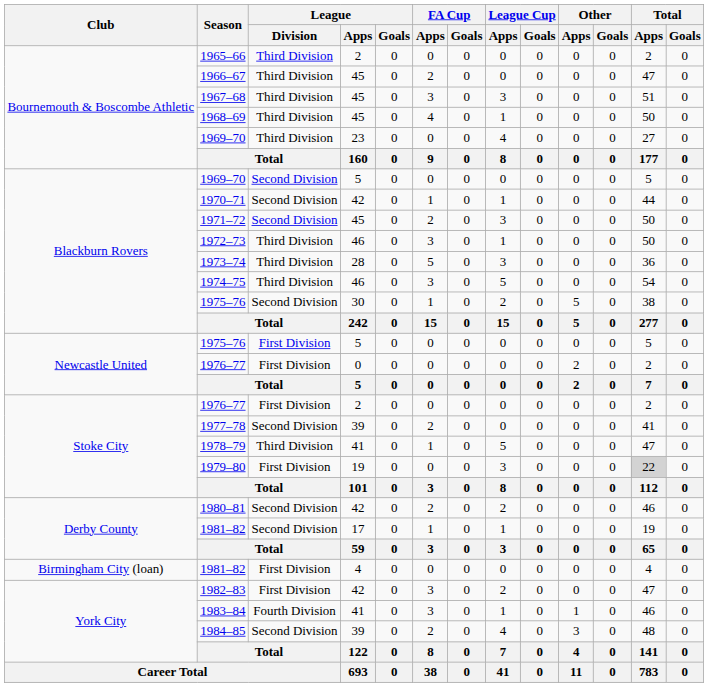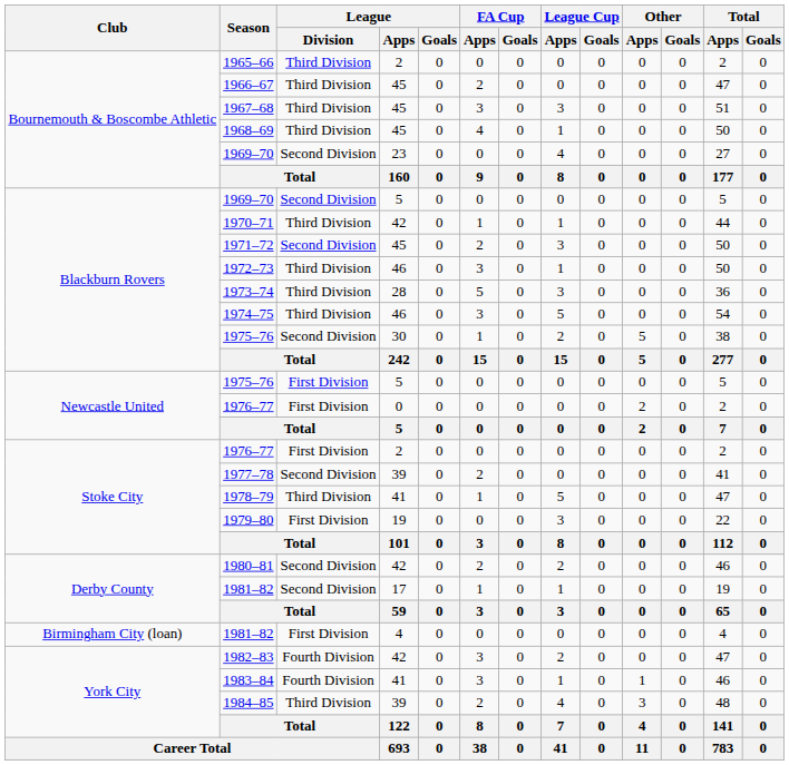1969–70 / 23 | League / Division: Third Division -> Second Division
1970–71 | League / Division: Second Division -> Third Division
1979–80 | Total / Apps: lightgrey background -> no background
1982–83 | League / Division: First Division -> Fourth Division
1984–85 | League / Division: Second Division -> Third Division
